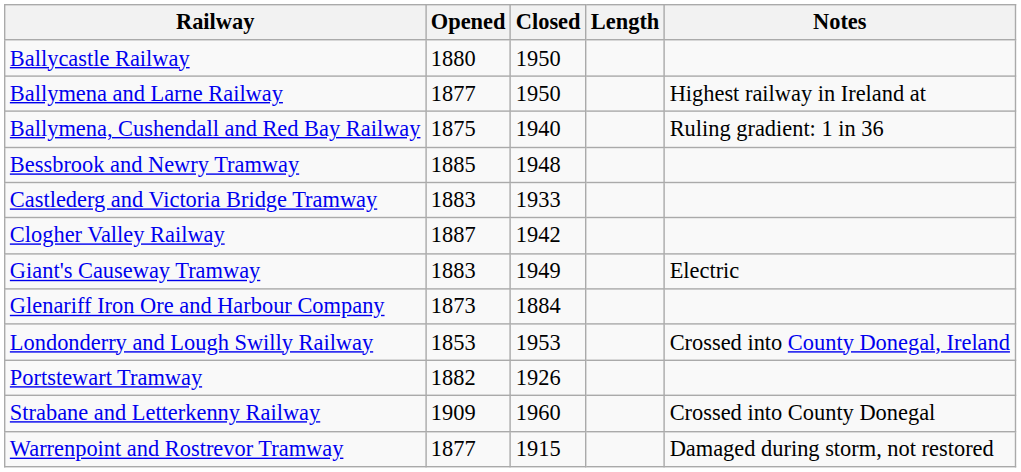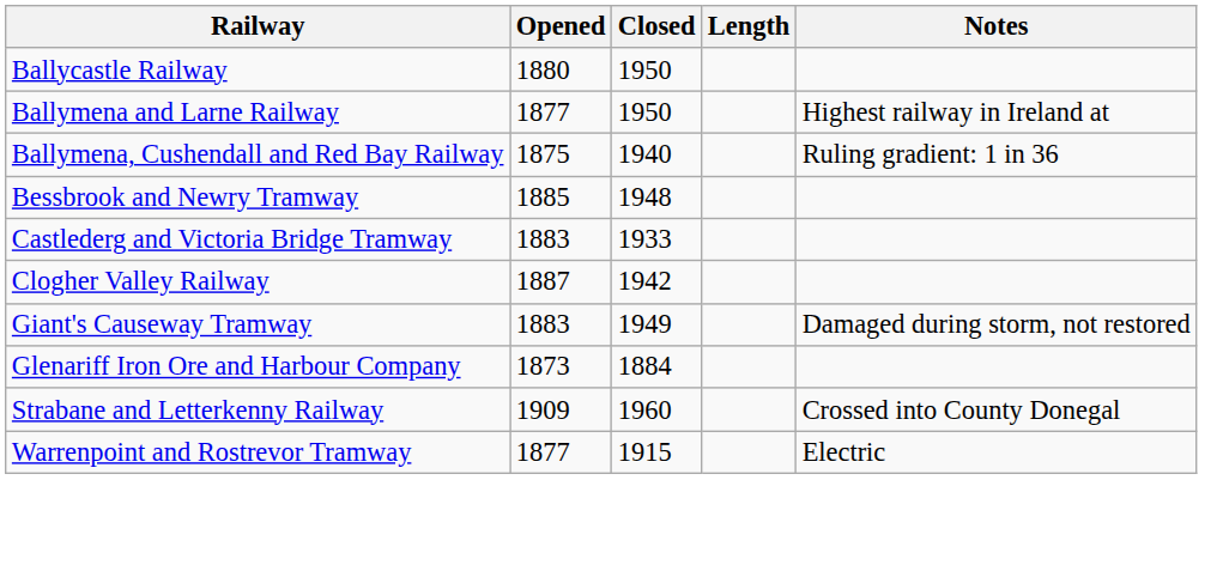Giant's Causeway Tramway | Notes: Electric -> Damaged during storm, not restored
- row: Londonderry and Lough Swilly Railway | 1853 | 1953 | Crossed into County Donegal, Ireland
- row: Portstewart Tramway | 1882 | 1926
Warrenpoint and Rostrevor Tramway | Notes: Damaged during storm, not restored -> Electric
